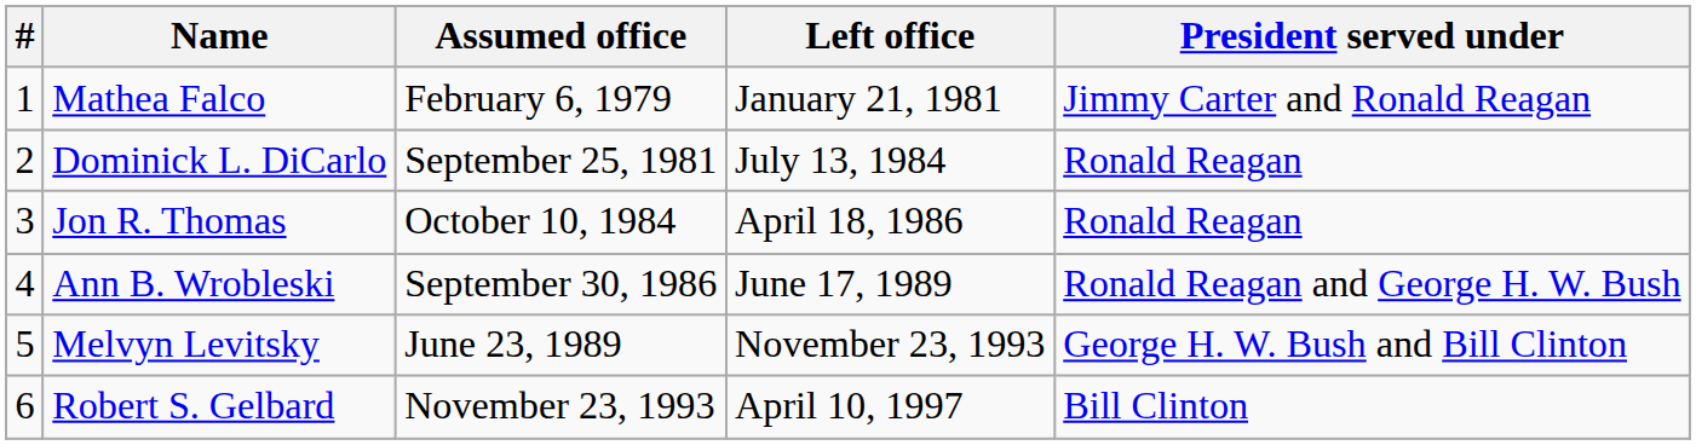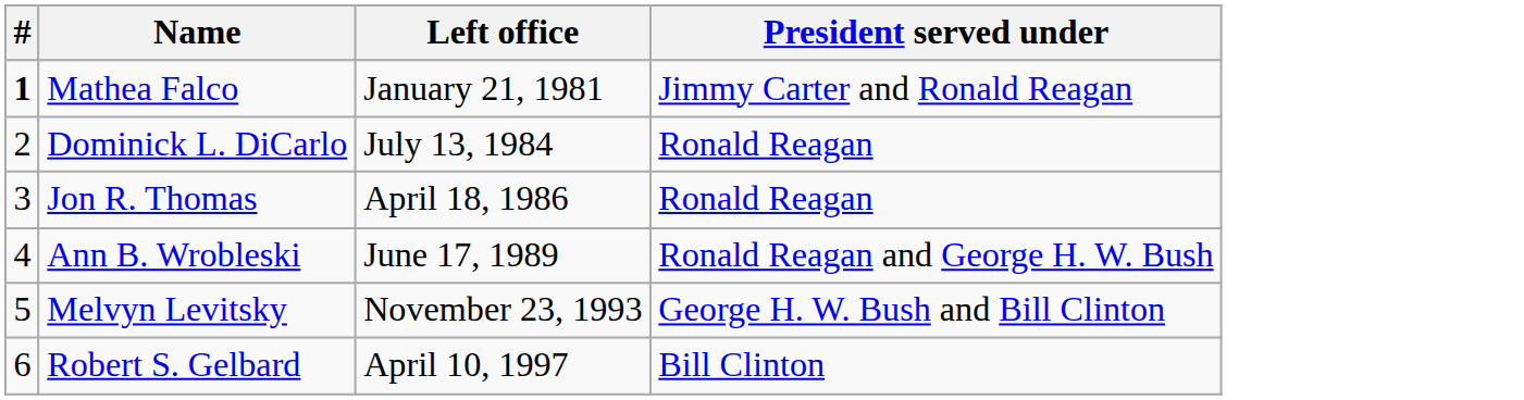- column: Assumed office | February 6, 1979 | September 25, 1981 | October 10, 1984 | September 30, 1986 | June 23, 1989 | November 23, 1993
Mathea Falco | #: normal -> bold
